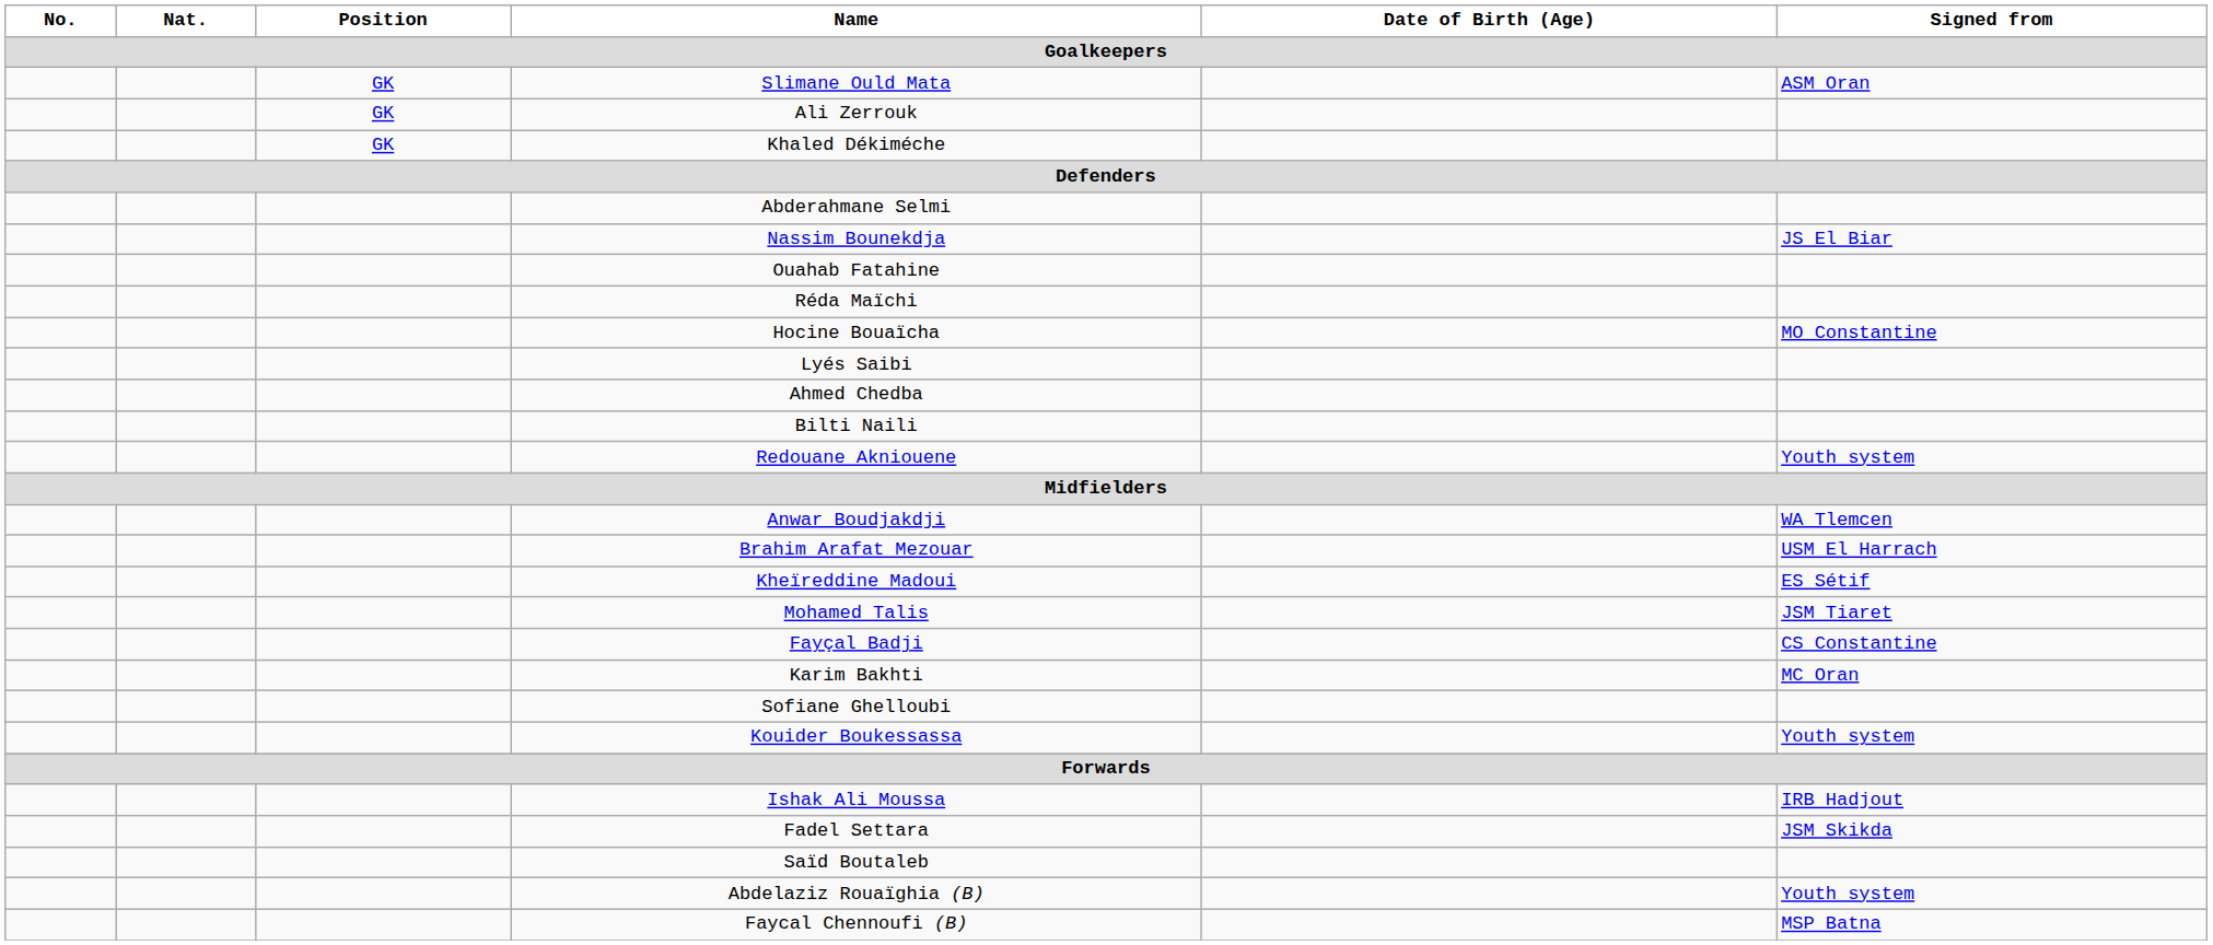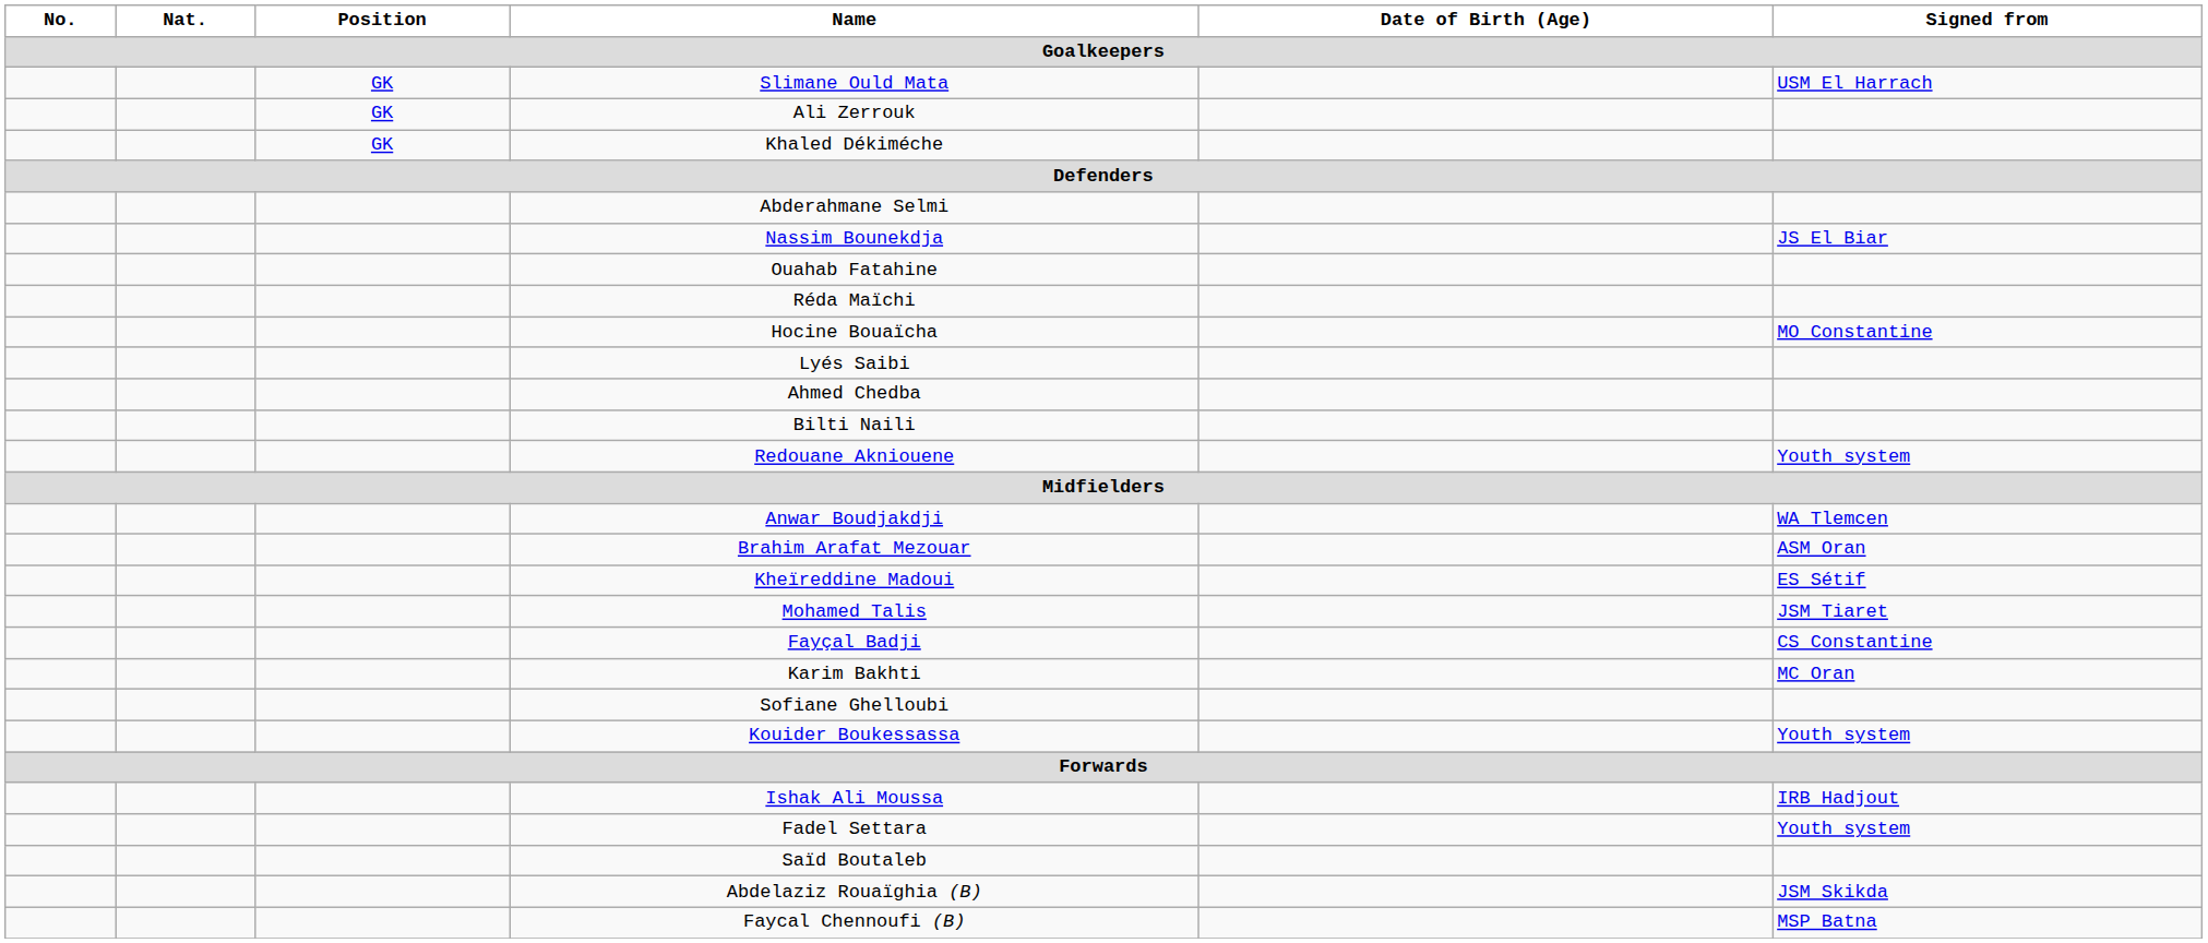Slimane Ould Mata | Signed from: ASM Oran -> USM El Harrach
Brahim Arafat Mezouar | Signed from: USM El Harrach -> ASM Oran
Fadel Settara | Signed from: JSM Skikda -> Youth system
Abdelaziz Rouaïghia (B) | Signed from: Youth system -> JSM Skikda
